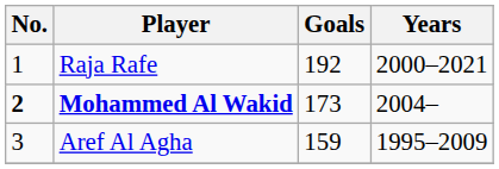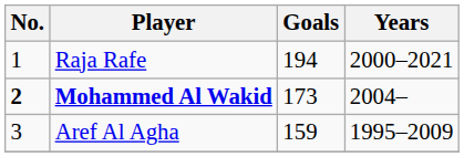Raja Rafe | Goals: 192 -> 194
